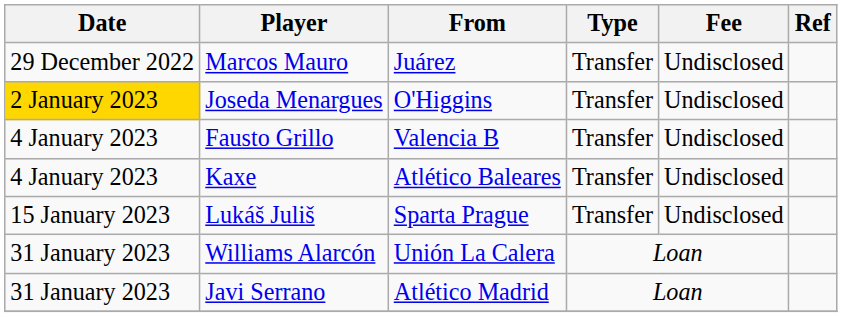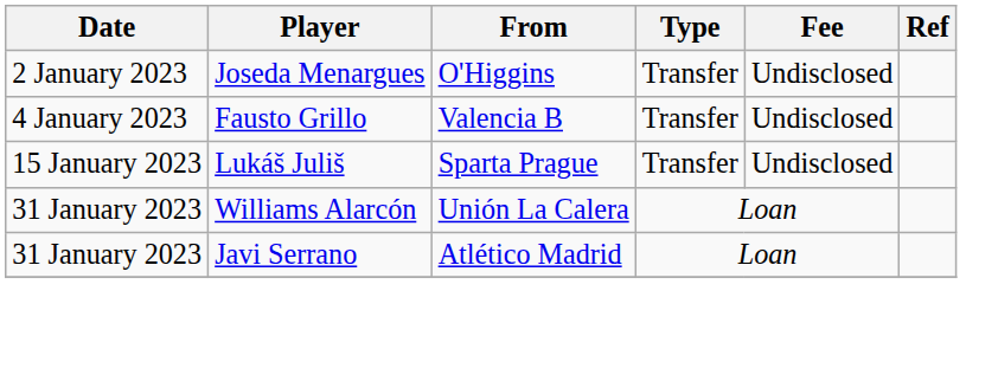- row: 29 December 2022 | Marcos Mauro | Juárez | Transfer | Undisclosed
Joseda Menargues | Date: gold background -> no background
- row: 4 January 2023 | Kaxe | Atlético Baleares | Transfer | Undisclosed
